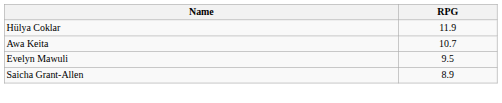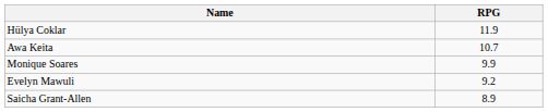+ row: Monique Soares | 9.9
Evelyn Mawuli | RPG: 9.5 -> 9.2
